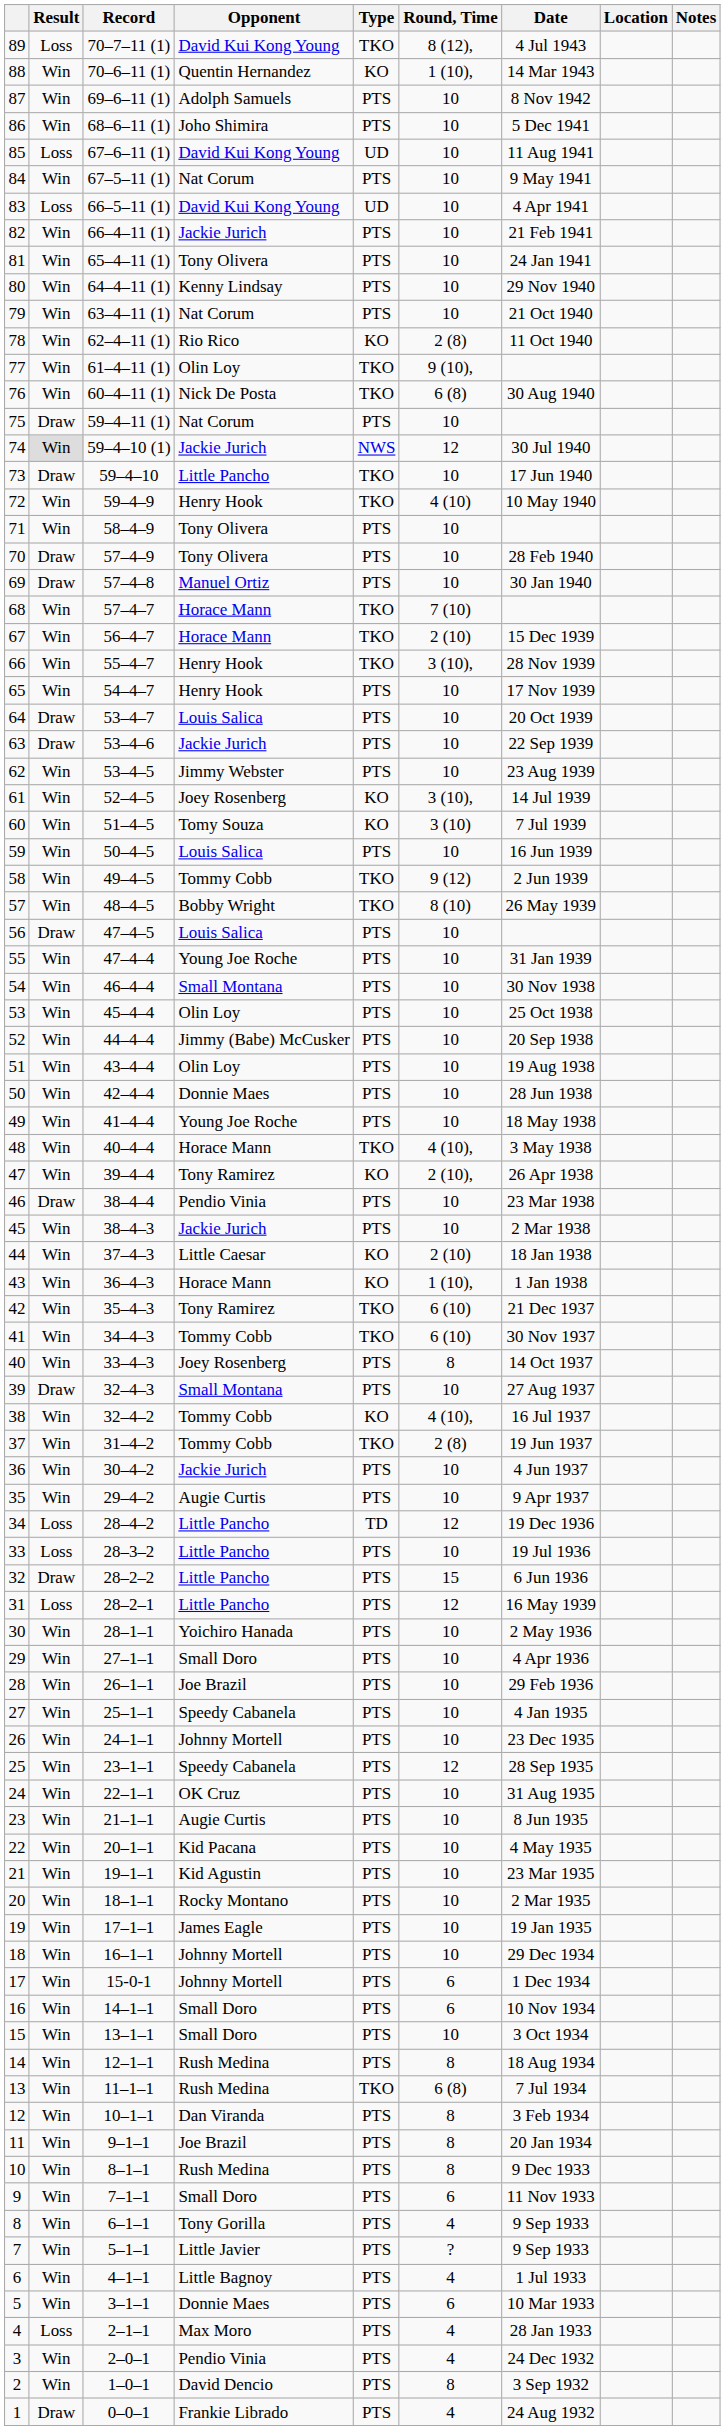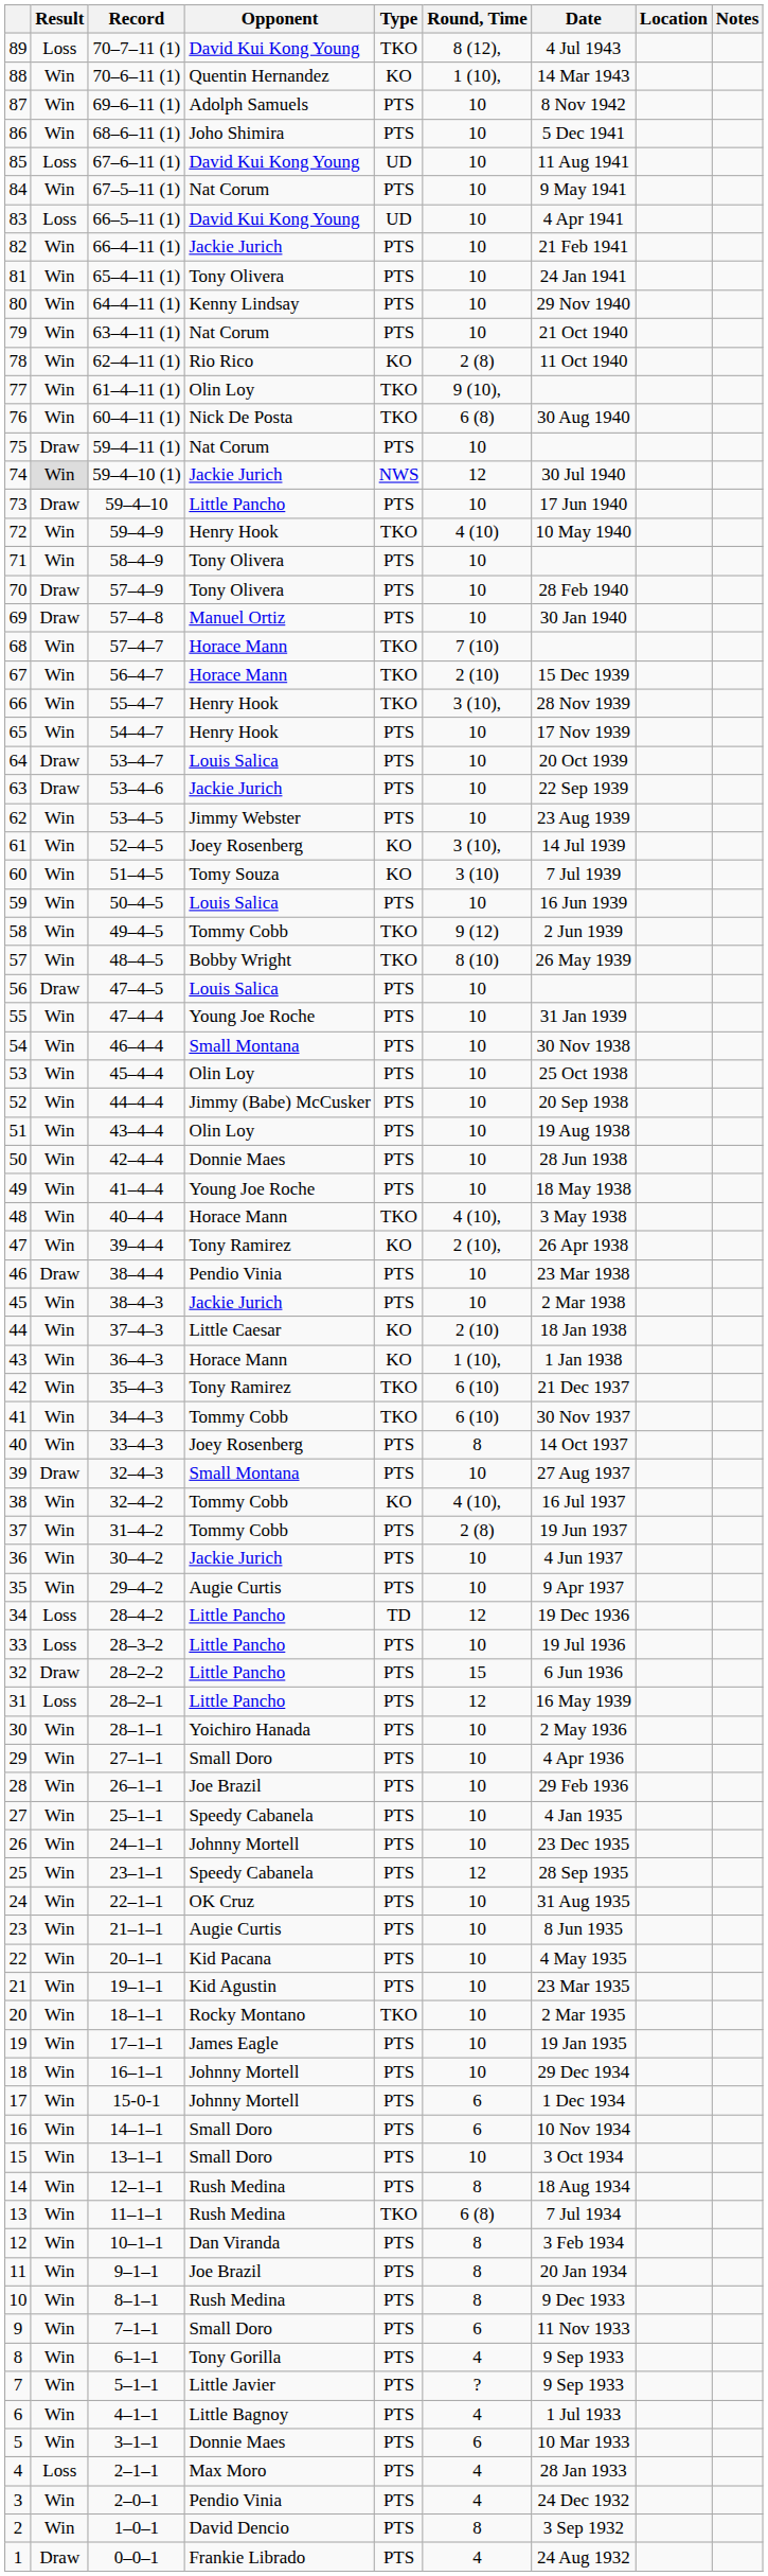73 | Type: TKO -> PTS
37 | Type: TKO -> PTS
20 | Type: PTS -> TKO
